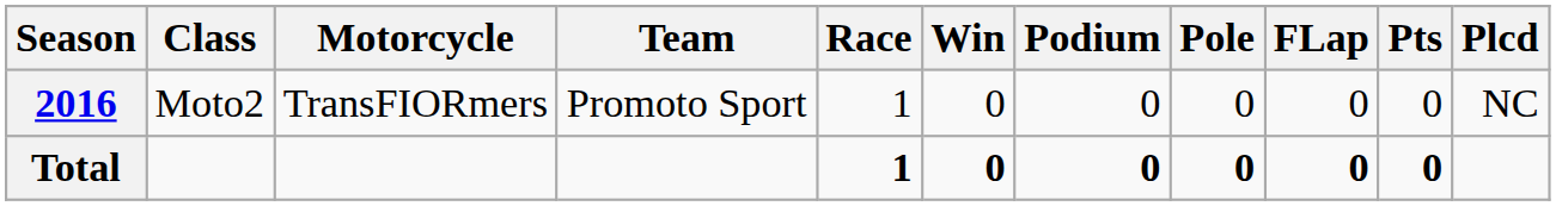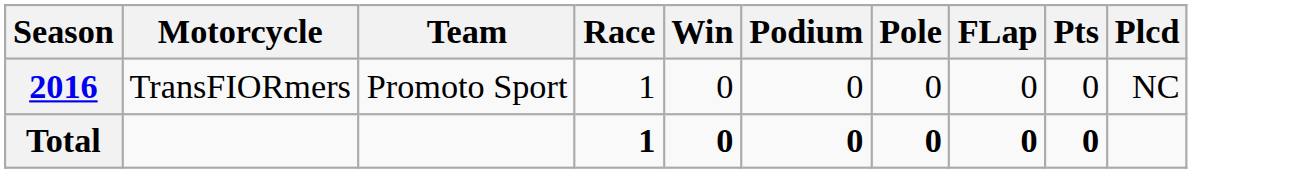- column: Class | Moto2
